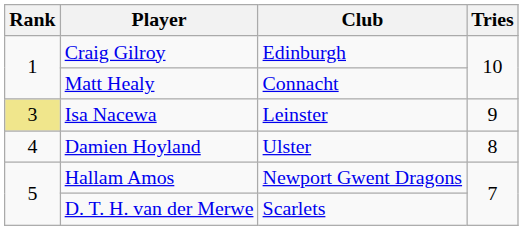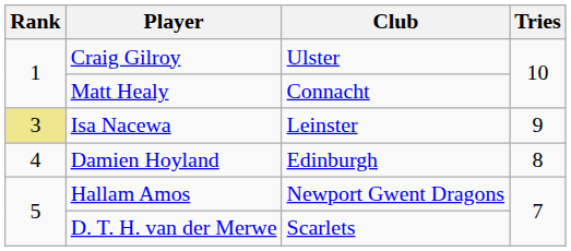Craig Gilroy | Club: Edinburgh -> Ulster
Damien Hoyland | Club: Ulster -> Edinburgh
